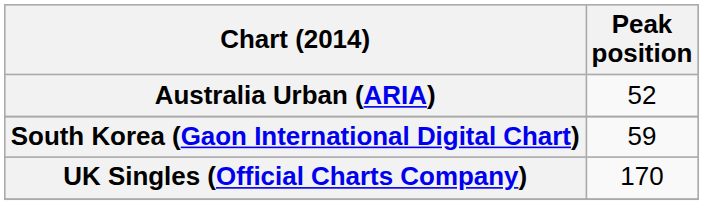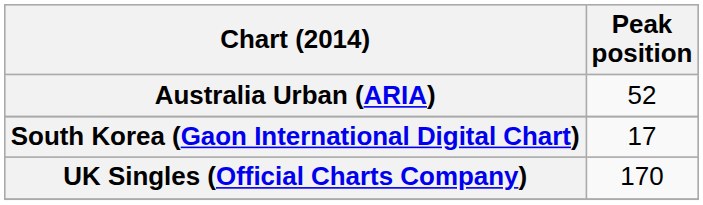South Korea (Gaon International Digital Chart) | Peak position: 59 -> 17
